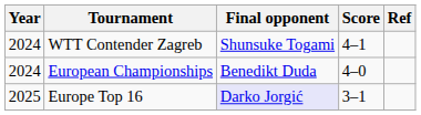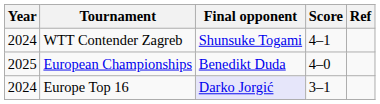European Championships | Year: 2024 -> 2025
Europe Top 16 | Year: 2025 -> 2024
